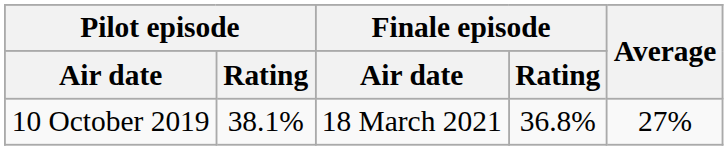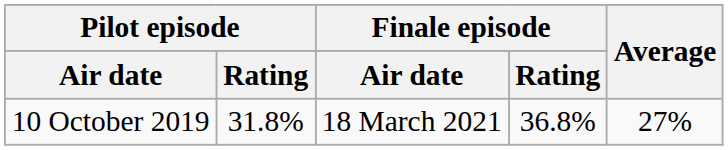10 October 2019 | Pilot episode / Rating: 38.1% -> 31.8%
